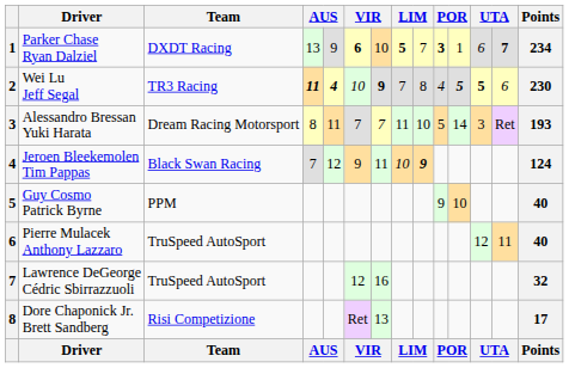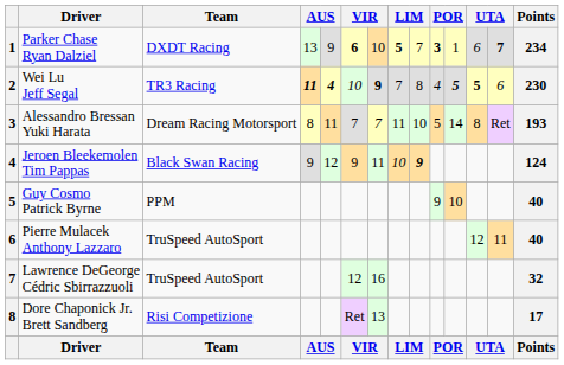Alessandro Bressan Yuki Harata | column 12: 3 -> 8
Jeroen Bleekemolen Tim Pappas | column 4: 7 -> 9
